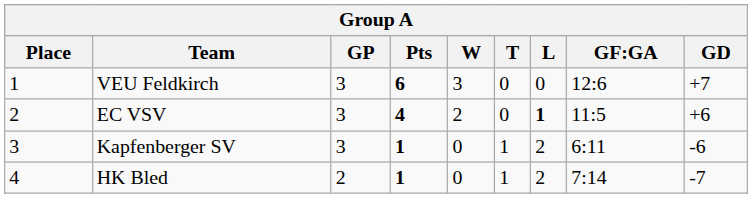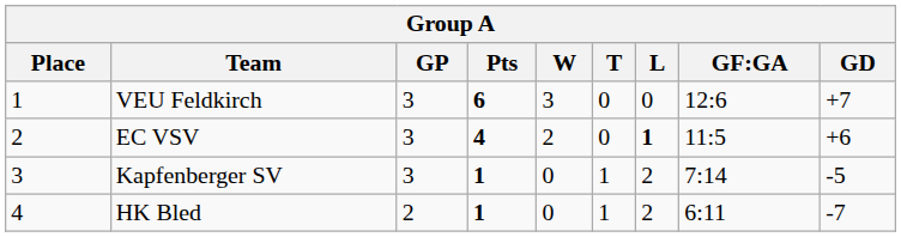Kapfenberger SV | GF:GA: 6:11 -> 7:14
Kapfenberger SV | GD: -6 -> -5
HK Bled | GF:GA: 7:14 -> 6:11
